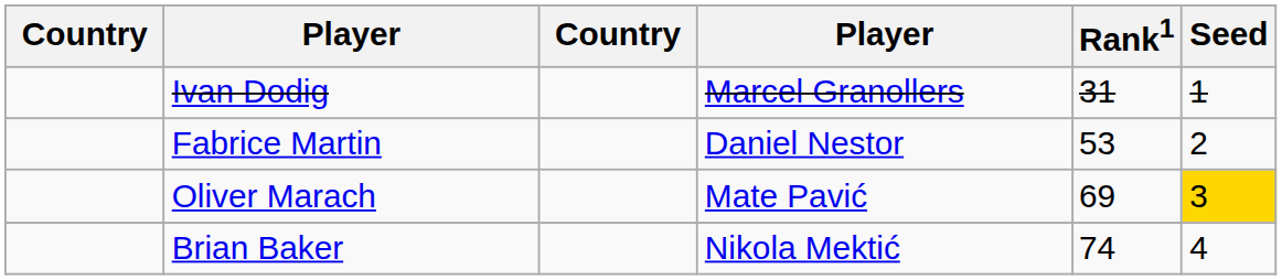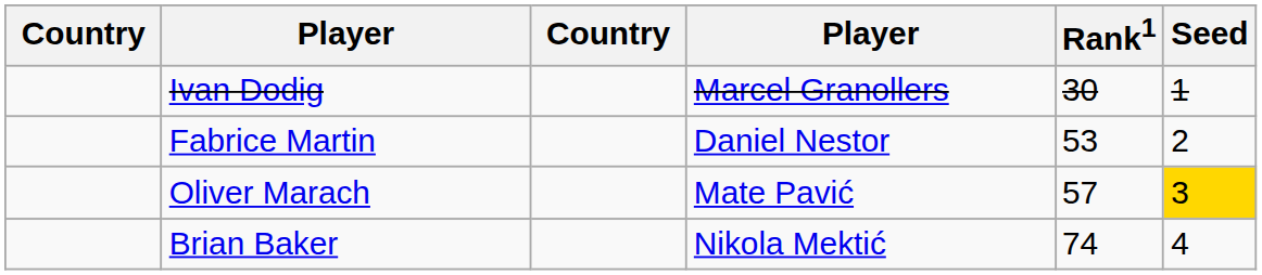Ivan Dodig | Rank1: 31 -> 30
Oliver Marach | Rank1: 69 -> 57
